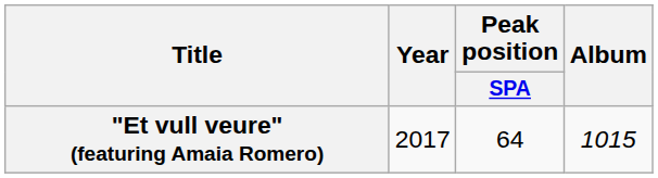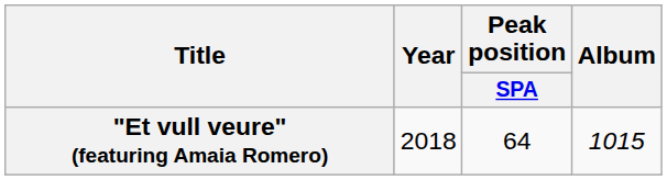"Et vull veure" (featuring Amaia Romero) | Year: 2017 -> 2018
